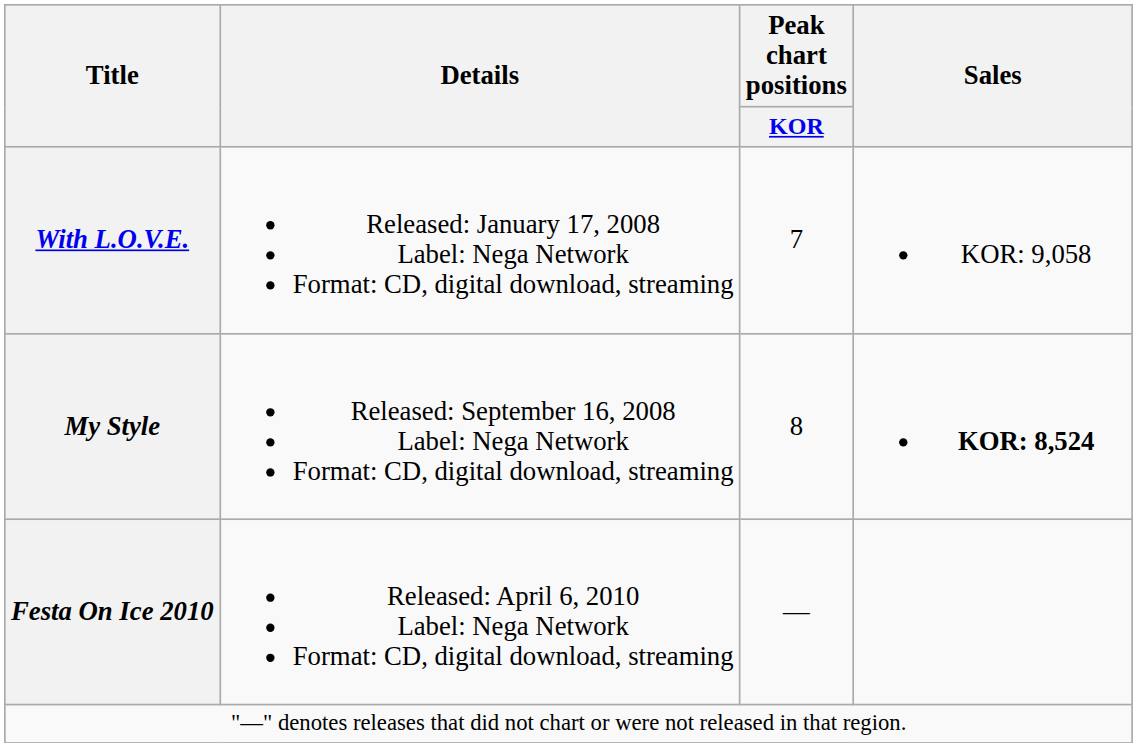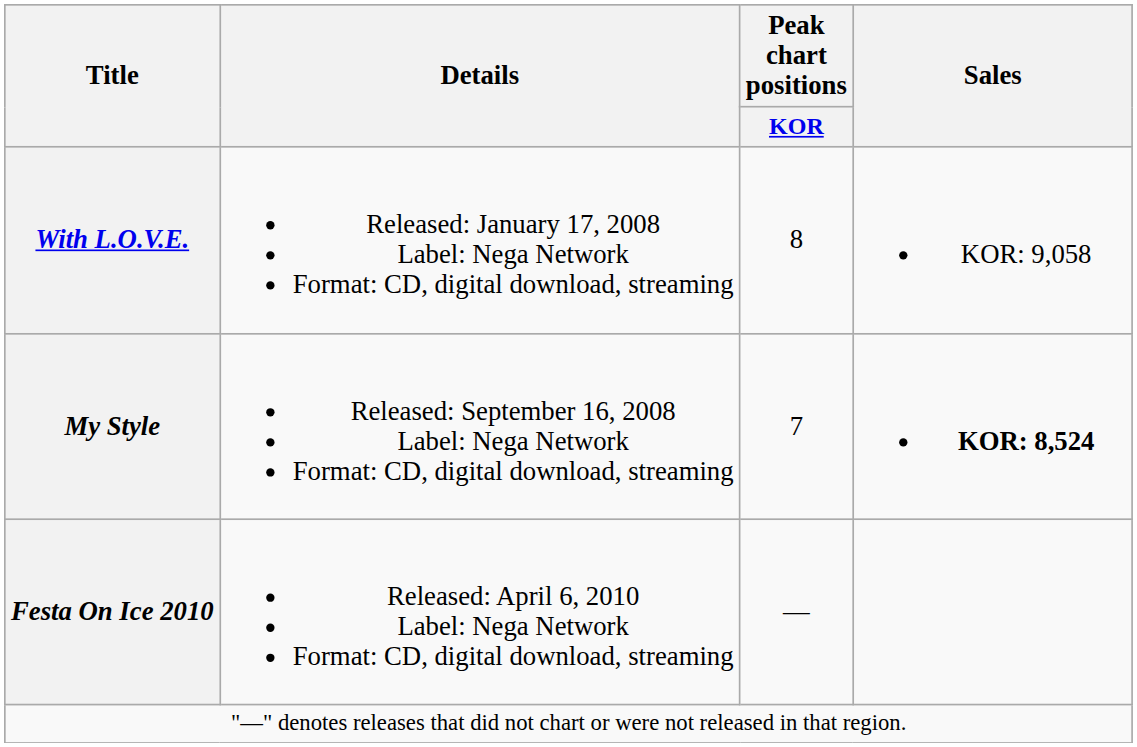With L.O.V.E. | Peak chart positions / KOR: 7 -> 8
My Style | Peak chart positions / KOR: 8 -> 7
